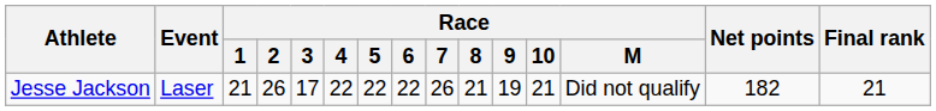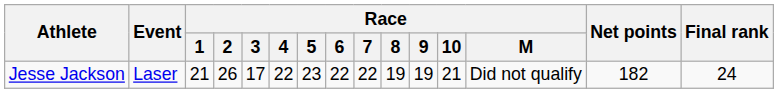Jesse Jackson | Race / 5: 22 -> 23
Jesse Jackson | Race / 7: 26 -> 22
Jesse Jackson | Race / 8: 21 -> 19
Jesse Jackson | Final rank: 21 -> 24
